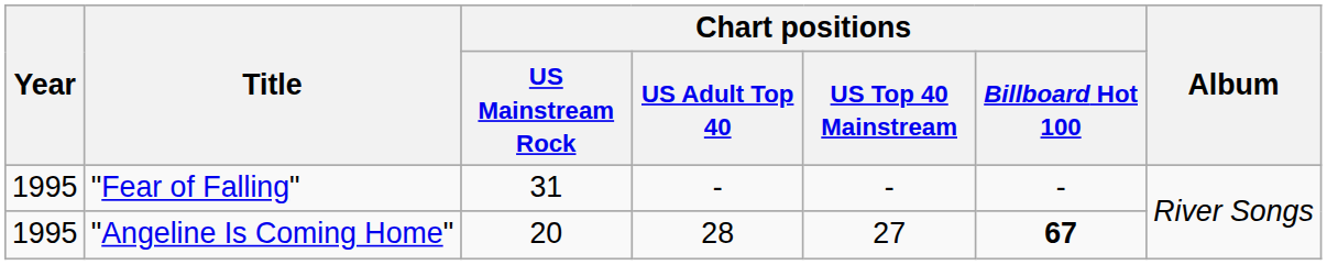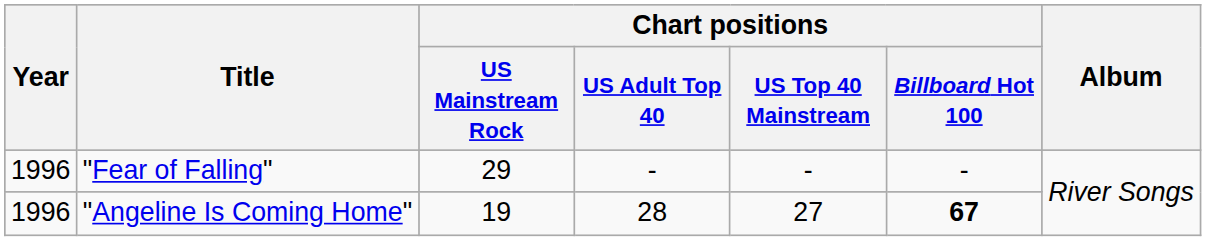"Fear of Falling" | Year: 1995 -> 1996
"Fear of Falling" | Chart positions / US Mainstream Rock: 31 -> 29
"Angeline Is Coming Home" | Year: 1995 -> 1996
"Angeline Is Coming Home" | Chart positions / US Mainstream Rock: 20 -> 19
